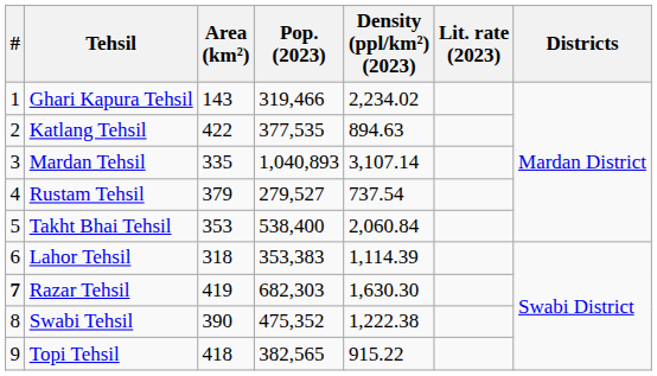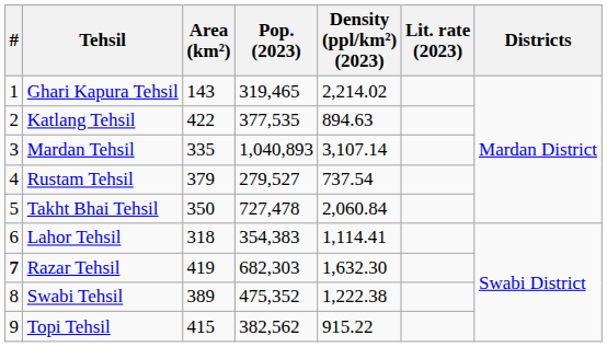Ghari Kapura Tehsil | Pop. (2023): 319,466 -> 319,465
Ghari Kapura Tehsil | Density (ppl/km²) (2023): 2,234.02 -> 2,214.02
Takht Bhai Tehsil | Area (km²): 353 -> 350
Takht Bhai Tehsil | Pop. (2023): 538,400 -> 727,478
Lahor Tehsil | Pop. (2023): 353,383 -> 354,383
Lahor Tehsil | Density (ppl/km²) (2023): 1,114.39 -> 1,114.41
Razar Tehsil | Density (ppl/km²) (2023): 1,630.30 -> 1,632.30
Swabi Tehsil | Area (km²): 390 -> 389
Topi Tehsil | Area (km²): 418 -> 415
Topi Tehsil | Pop. (2023): 382,565 -> 382,562
